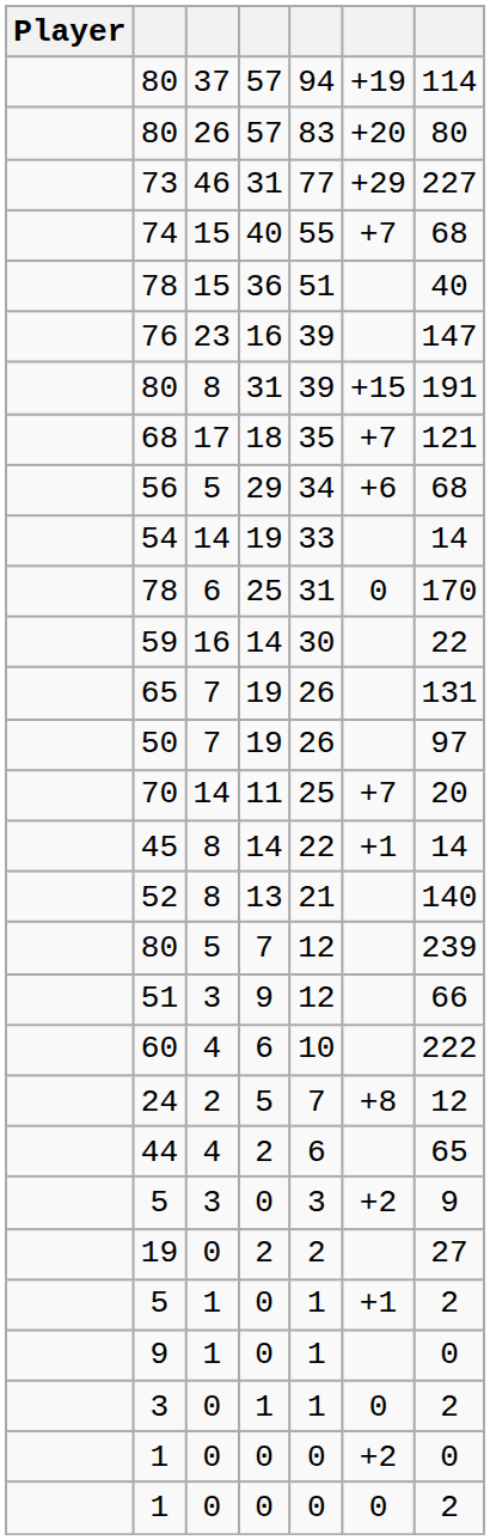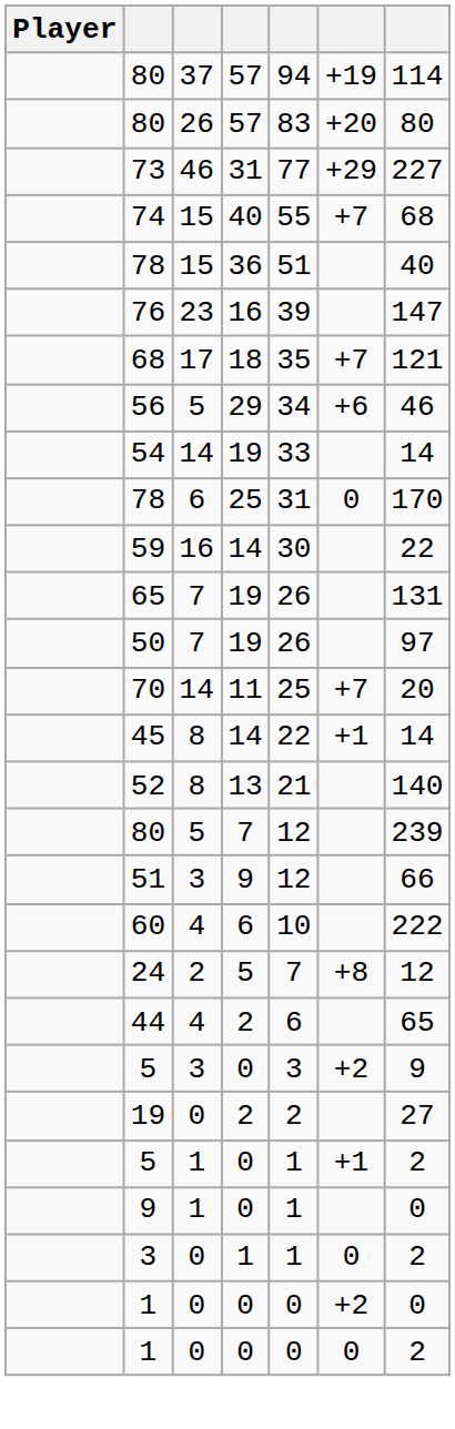- row: 80 | 8 | 31 | 39 | +15 | 191
56 | column 7: 68 -> 46
